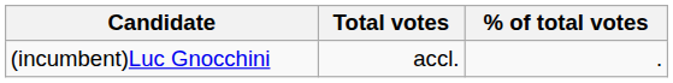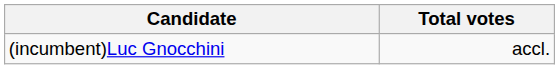- column: % of total votes | .
